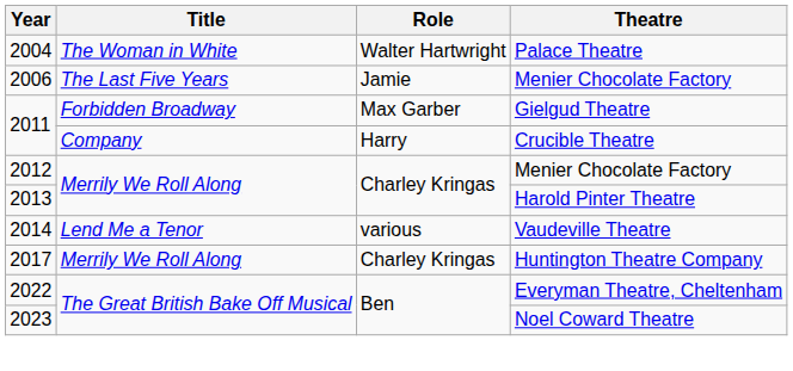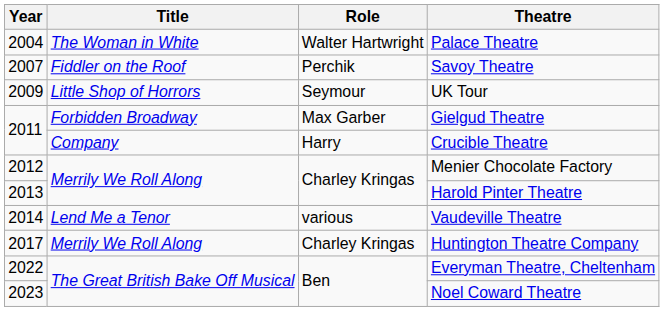- row: 2006 | The Last Five Years | Jamie | Menier Chocolate Factory
+ row: 2007 | Fiddler on the Roof | Perchik | Savoy Theatre
+ row: 2009 | Little Shop of Horrors | Seymour | UK Tour
